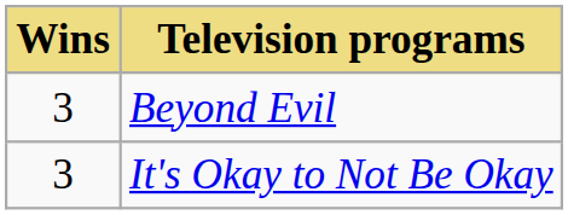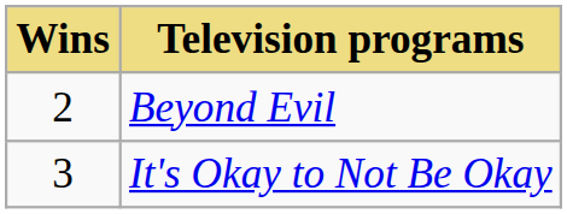Beyond Evil | Wins: 3 -> 2
